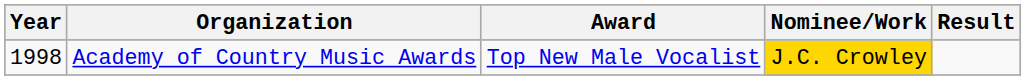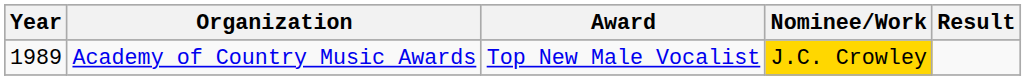Academy of Country Music Awards | Year: 1998 -> 1989
